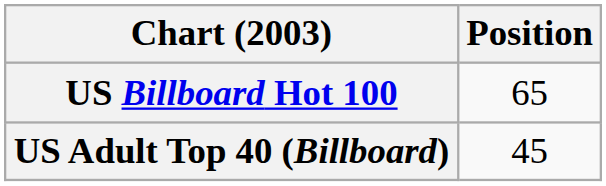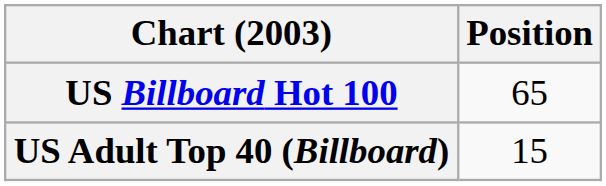US Adult Top 40 (Billboard) | Position: 45 -> 15
